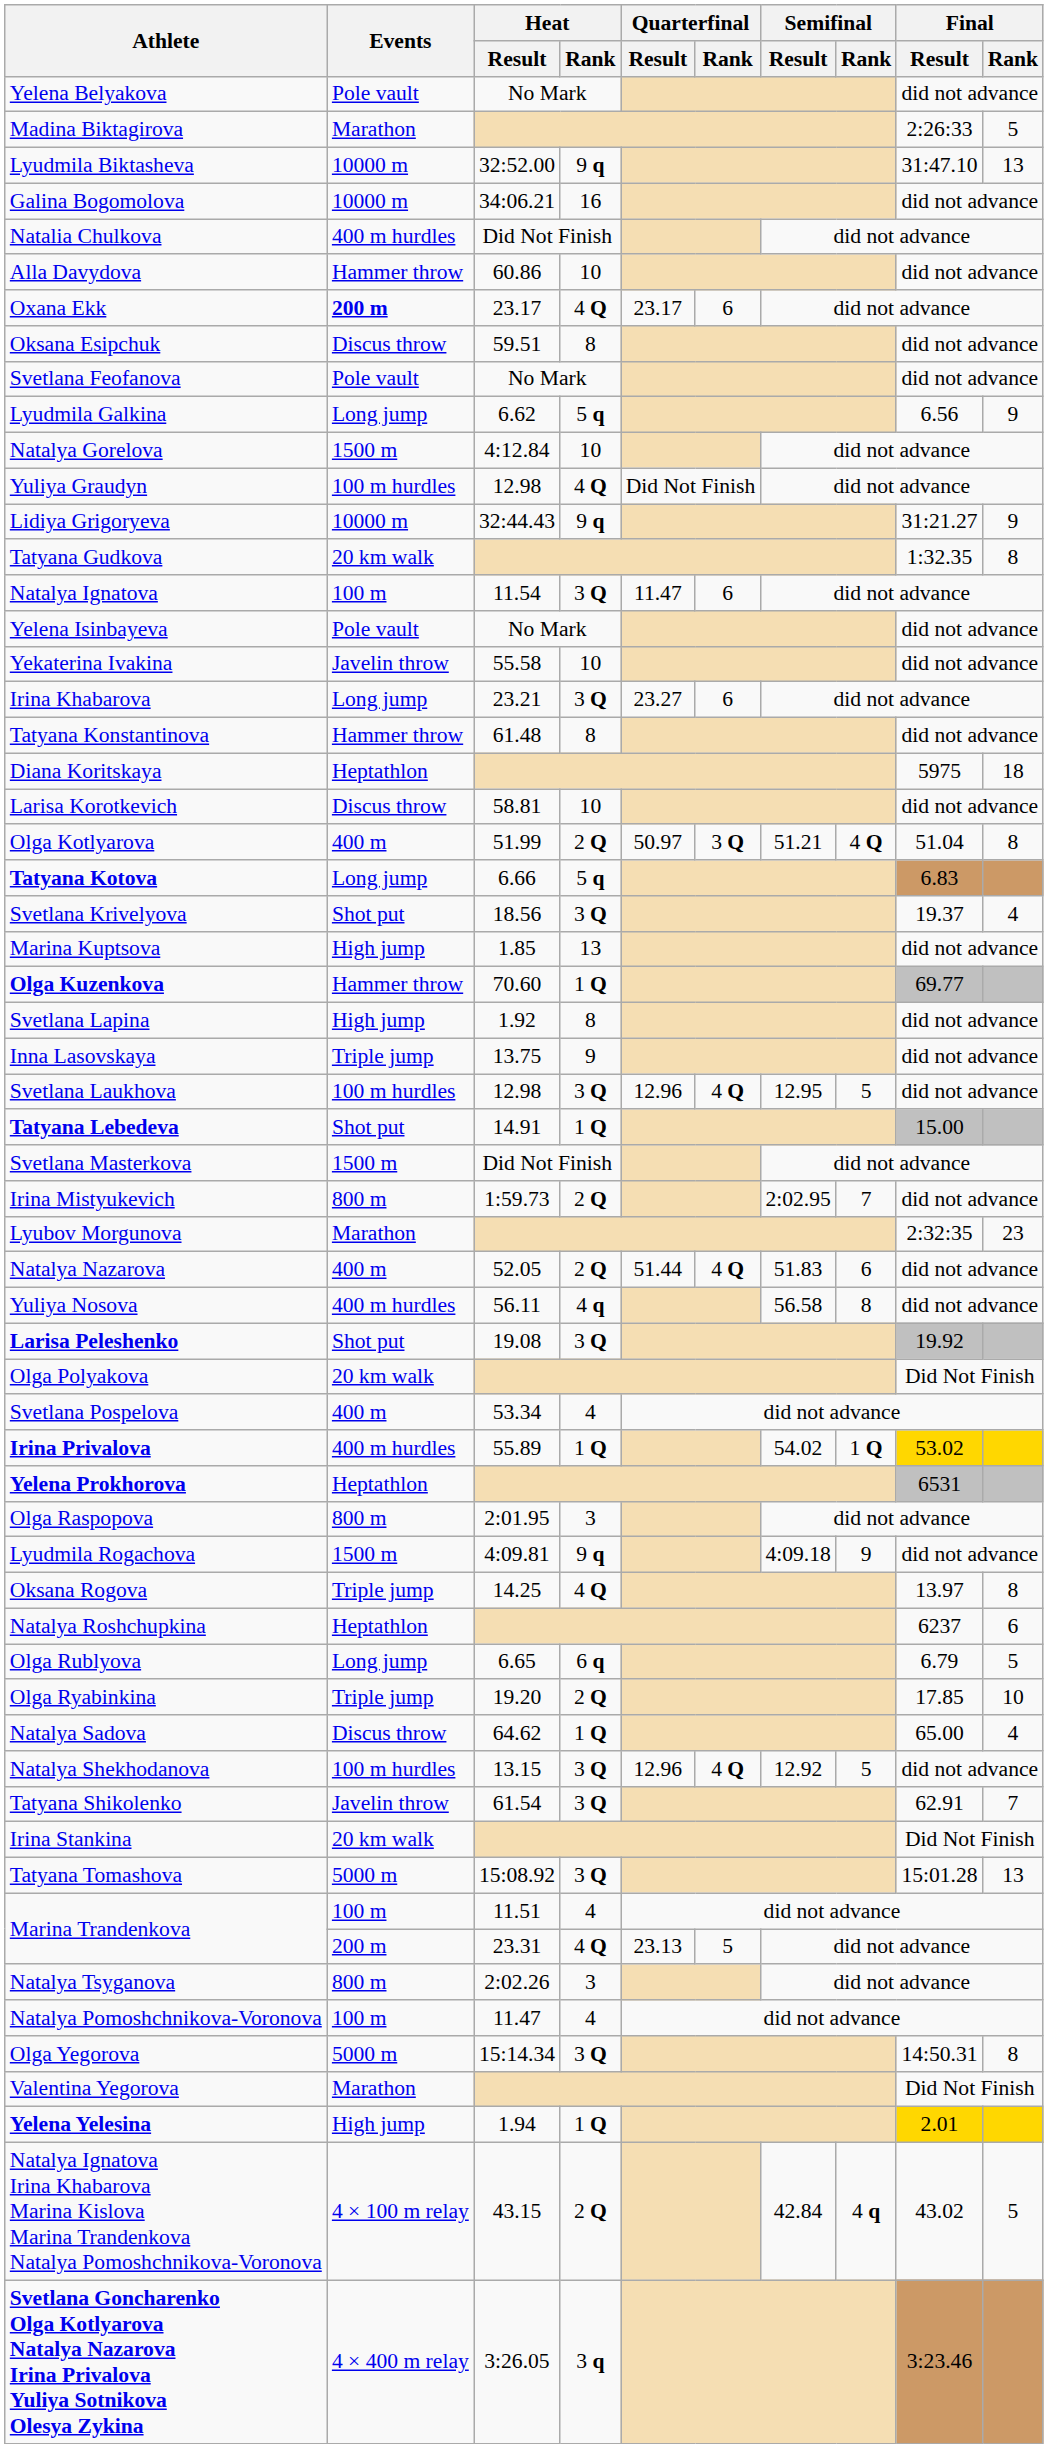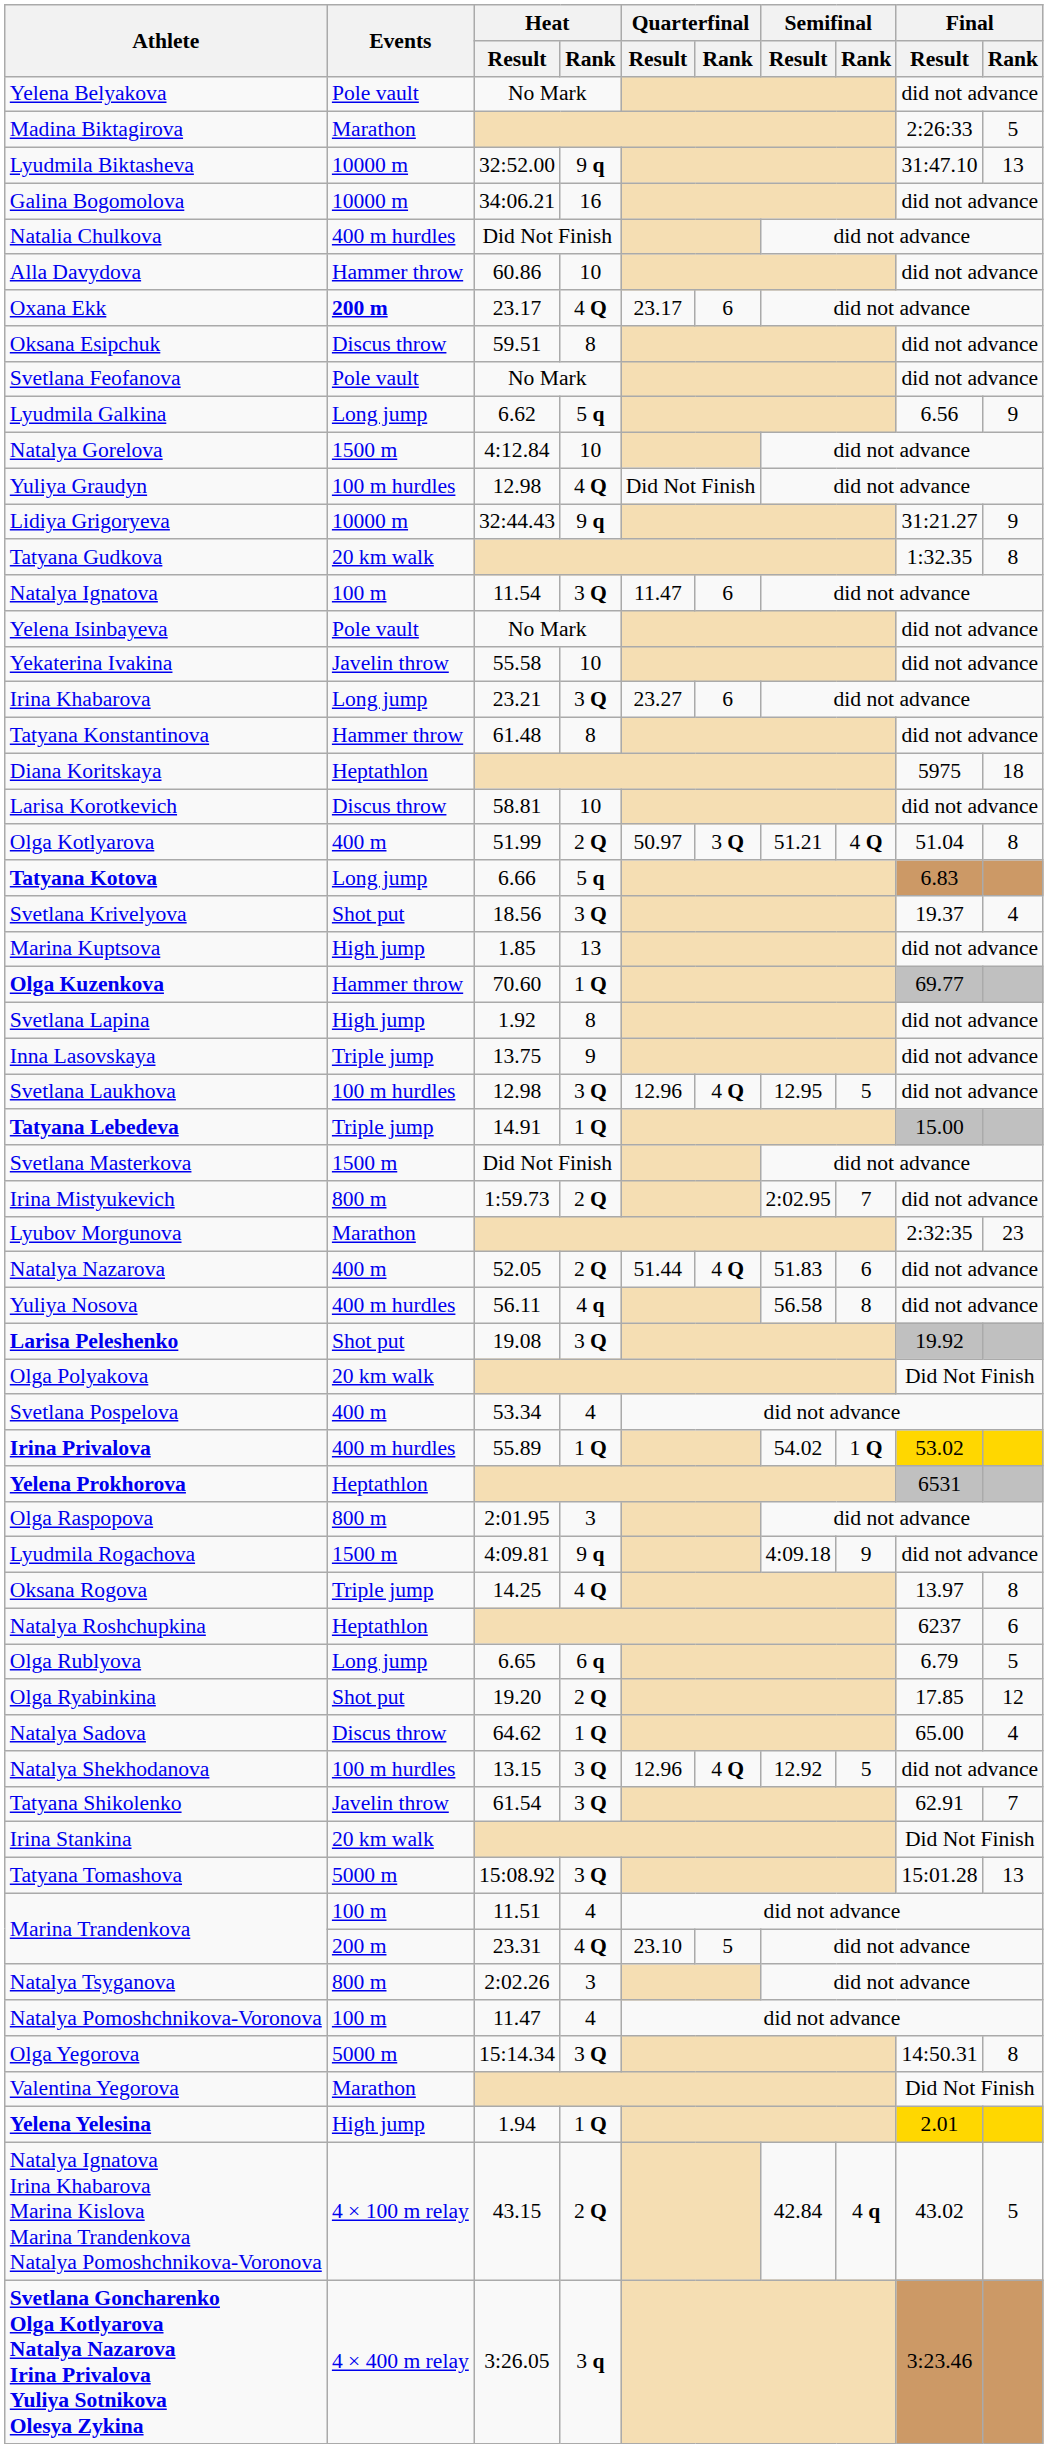Tatyana Lebedeva | Events: Shot put -> Triple jump
Olga Ryabinkina | Events: Triple jump -> Shot put
Olga Ryabinkina | Final / Rank: 10 -> 12
Marina Trandenkova / 23.31 | Quarterfinal / Result: 23.13 -> 23.10
